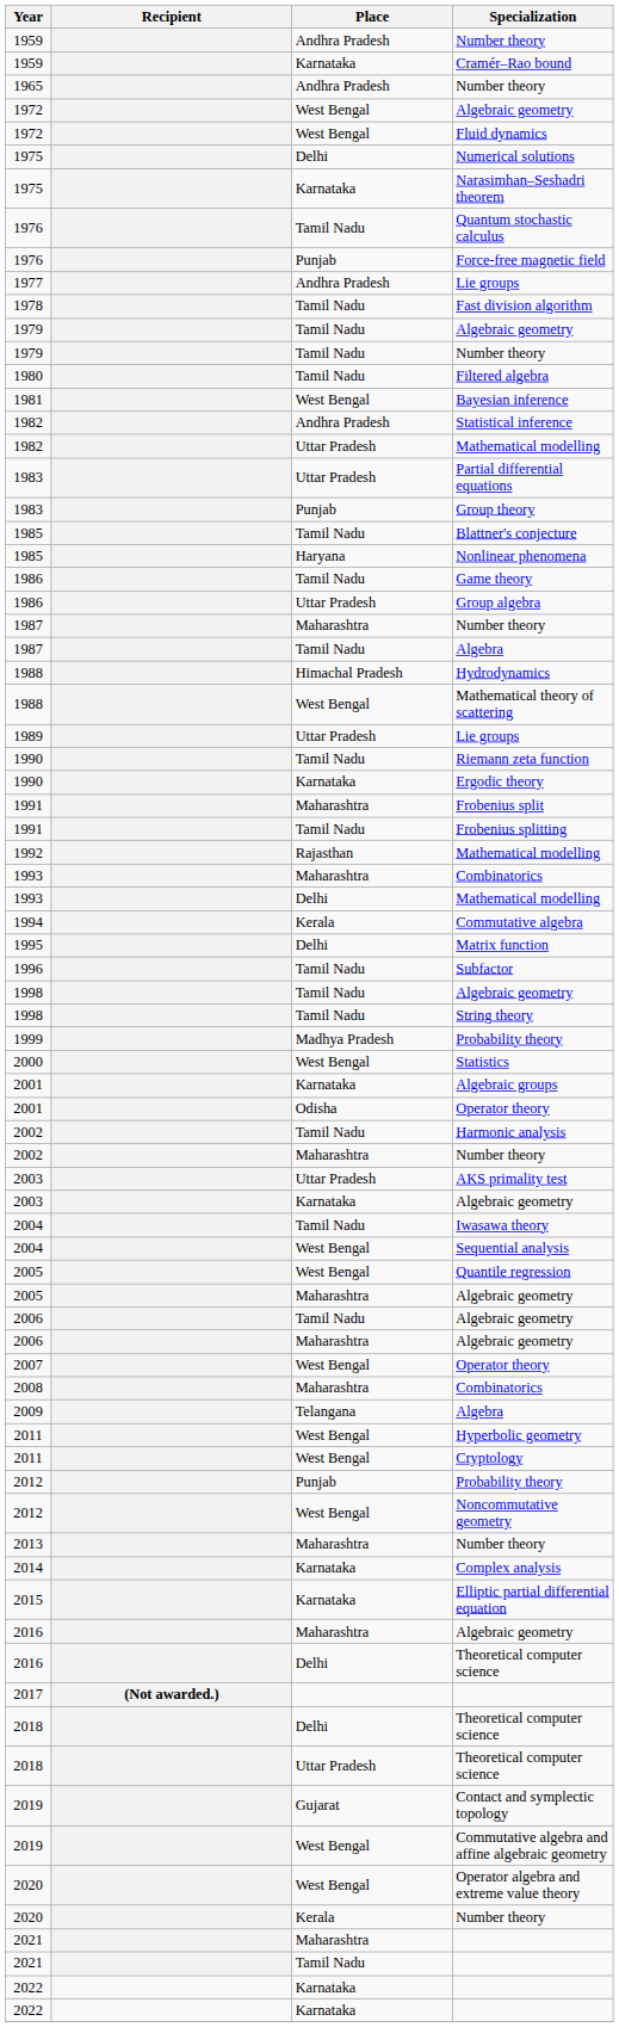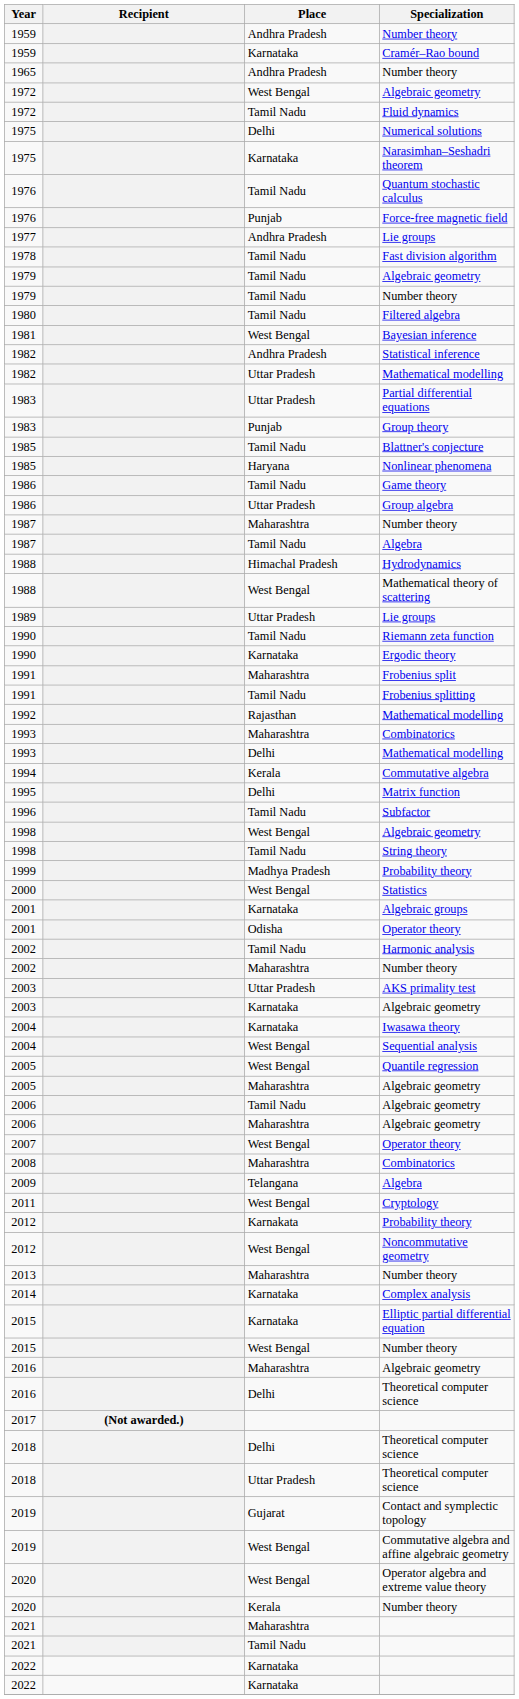Fluid dynamics | Place: West Bengal -> Tamil Nadu
1998 / Algebraic geometry | Place: Tamil Nadu -> West Bengal
Iwasawa theory | Place: Tamil Nadu -> Karnataka
- row: 2011 | West Bengal | Hyperbolic geometry
2012 / Probability theory | Place: Punjab -> Karnakata
+ row: 2015 | West Bengal | Number theory
